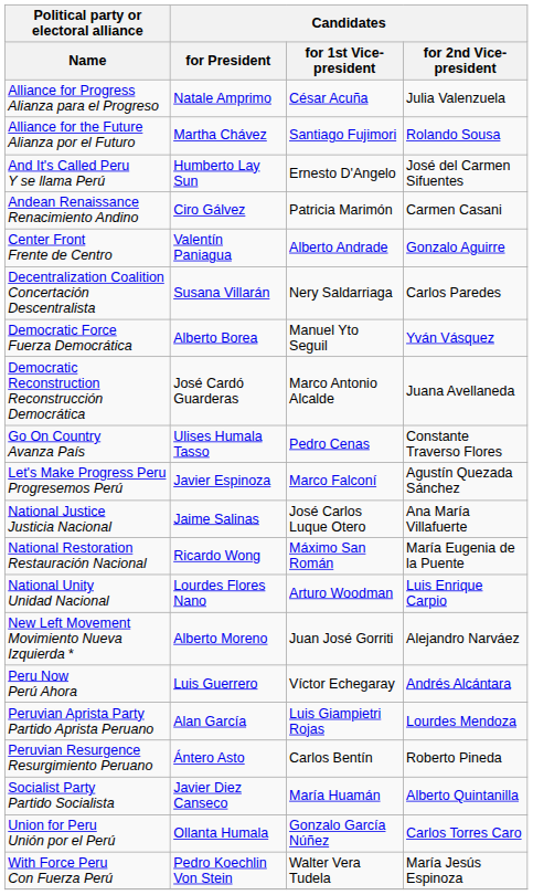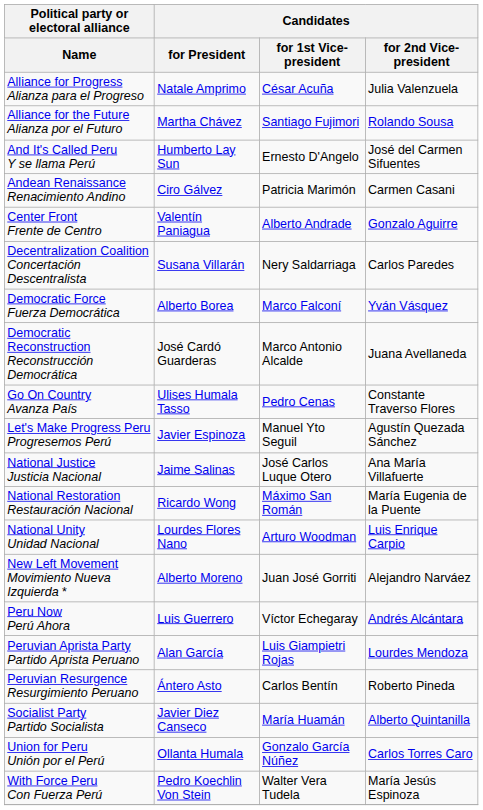Democratic Force Fuerza Democrática | Candidates / for 1st Vice-president: Manuel Yto Seguil -> Marco Falconí
Let's Make Progress Peru Progresemos Perú | Candidates / for 1st Vice-president: Marco Falconí -> Manuel Yto Seguil
